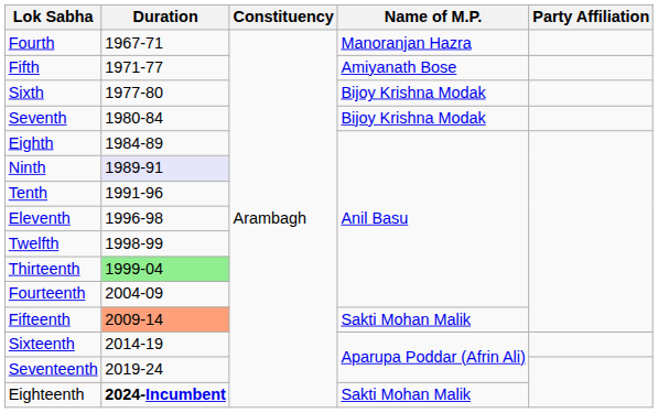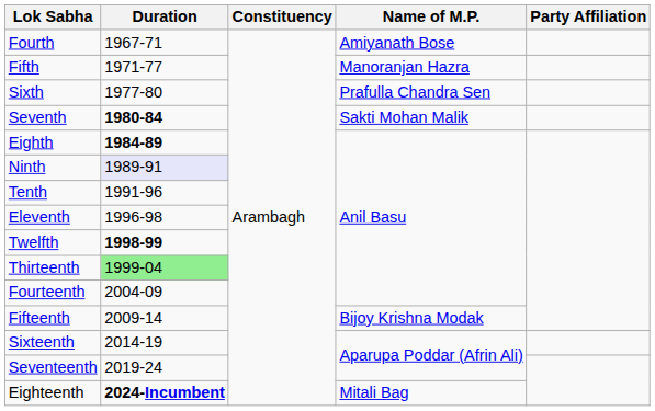Fourth | Name of M.P.: Manoranjan Hazra -> Amiyanath Bose
Fifth | Name of M.P.: Amiyanath Bose -> Manoranjan Hazra
Sixth | Name of M.P.: Bijoy Krishna Modak -> Prafulla Chandra Sen
Seventh | Duration: normal -> bold
Seventh | Name of M.P.: Bijoy Krishna Modak -> Sakti Mohan Malik
Eighth | Duration: normal -> bold
Twelfth | Duration: normal -> bold
Fifteenth | Duration: lightsalmon background -> no background
Fifteenth | Name of M.P.: Sakti Mohan Malik -> Bijoy Krishna Modak
Eighteenth | Name of M.P.: Sakti Mohan Malik -> Mitali Bag
